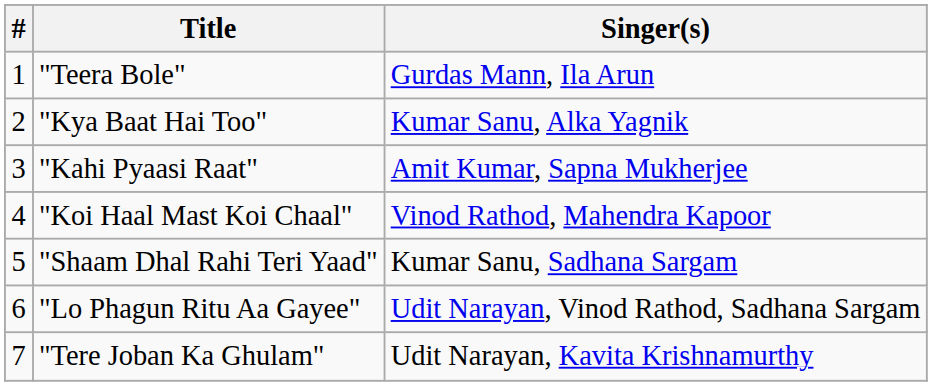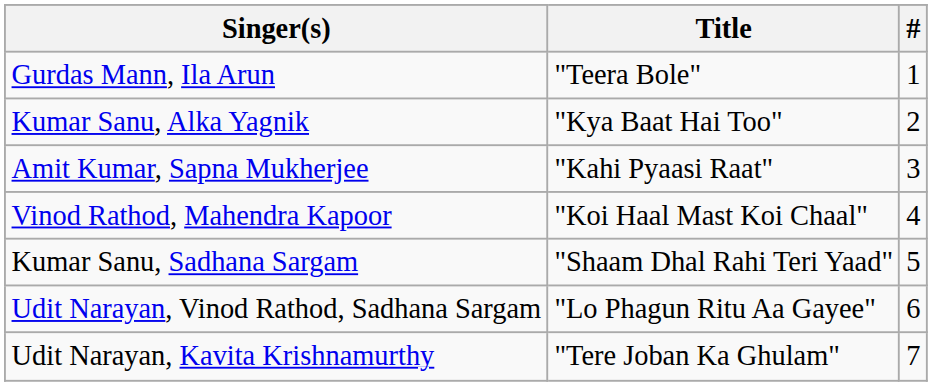columns swapped: # <-> Singer(s)
